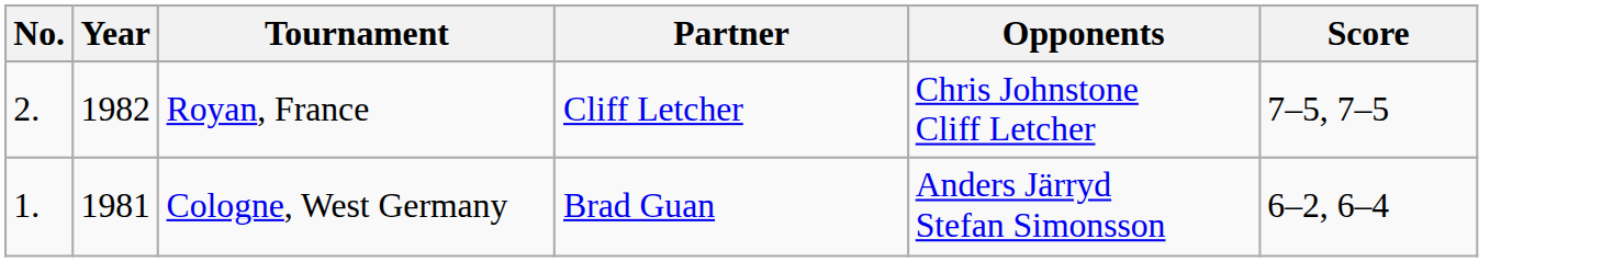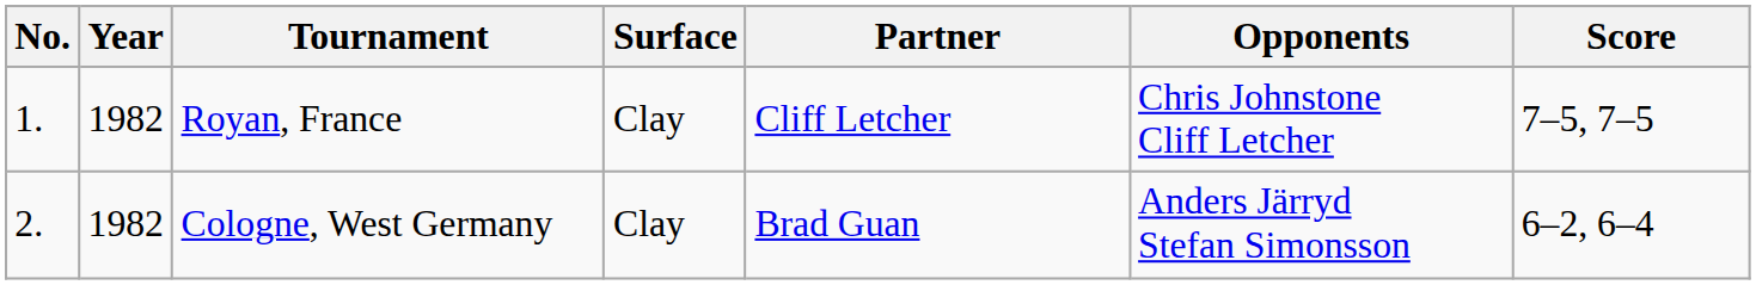+ column: Surface | Clay | Clay
Royan, France | No.: 2. -> 1.
Cologne, West Germany | No.: 1. -> 2.
Cologne, West Germany | Year: 1981 -> 1982
